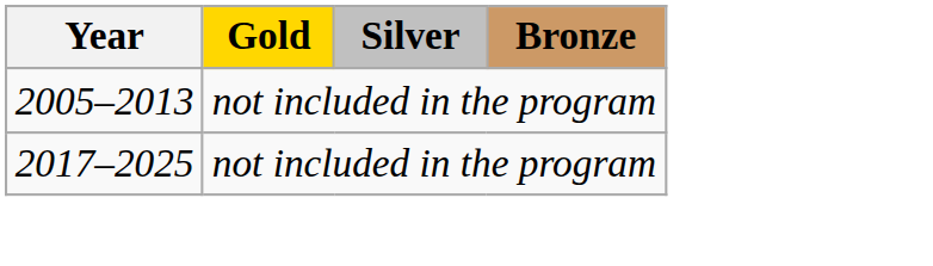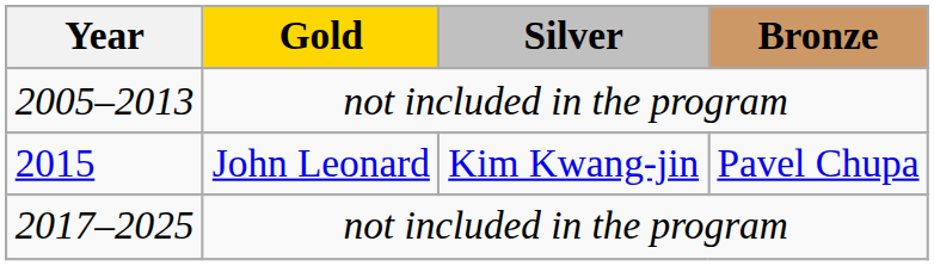+ row: 2015 | John Leonard | Kim Kwang-jin | Pavel Chupa
